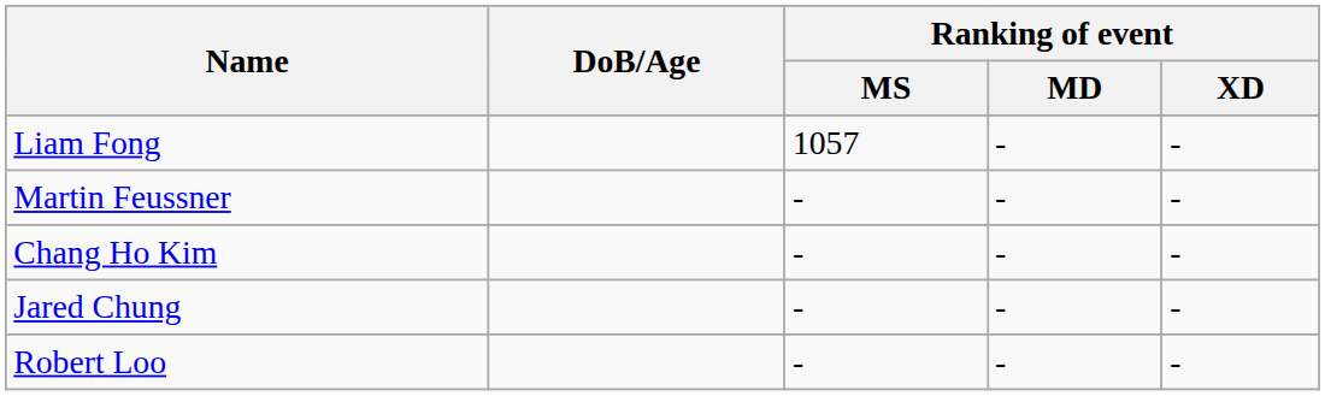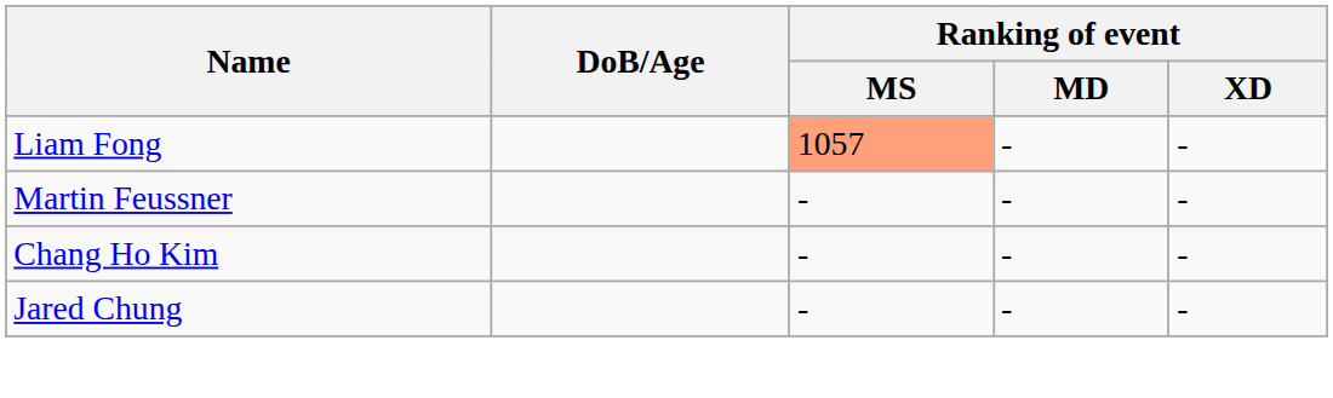Liam Fong | Ranking of event / MS: no background -> lightsalmon background
- row: Robert Loo | - | - | -
